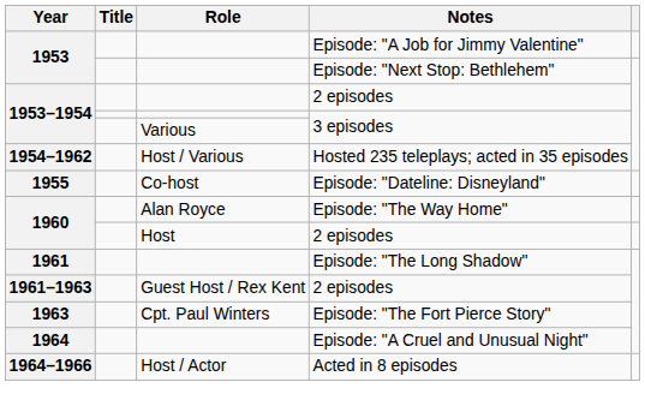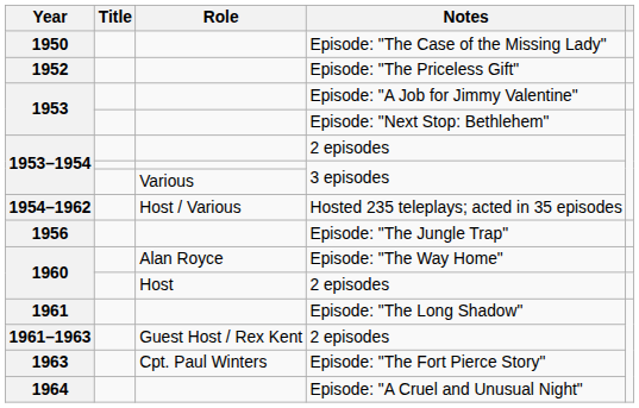+ row: 1950 | Episode: "The Case of the Missing Lady"
+ row: 1952 | Episode: "The Priceless Gift"
- row: 1955 | Co-host | Episode: "Dateline: Disneyland"
+ row: 1956 | Episode: "The Jungle Trap"
- row: 1964–1966 | Host / Actor | Acted in 8 episodes
